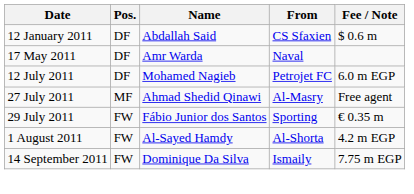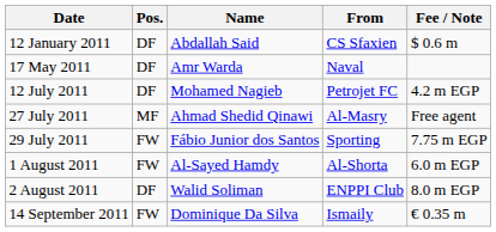12 July 2011 | Fee / Note: 6.0 m EGP -> 4.2 m EGP
29 July 2011 | Fee / Note: € 0.35 m -> 7.75 m EGP
1 August 2011 | Fee / Note: 4.2 m EGP -> 6.0 m EGP
+ row: 2 August 2011 | DF | Walid Soliman | ENPPI Club | 8.0 m EGP
14 September 2011 | Fee / Note: 7.75 m EGP -> € 0.35 m
